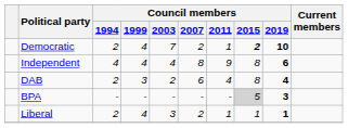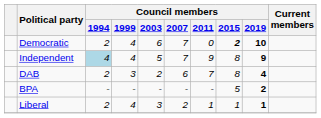Democratic | Council members / 2003: 7 -> 6
Democratic | Council members / 2007: 2 -> 7
Democratic | Council members / 2011: 1 -> 0
Independent | Council members / 1994: no background -> lightblue background
Independent | Council members / 2003: 4 -> 5
Independent | Council members / 2007: 8 -> 7
Independent | Council members / 2019: 6 -> 9
DAB | Council members / 2011: 4 -> 7
BPA | Council members / 2015: lightgrey background -> no background
BPA | Council members / 2019: 3 -> 2
